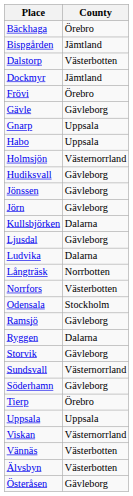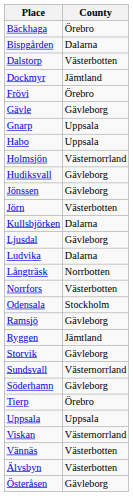Bispgården | County: Jämtland -> Dalarna
Jörn | County: Gävleborg -> Västerbotten
Ryggen | County: Dalarna -> Jämtland
